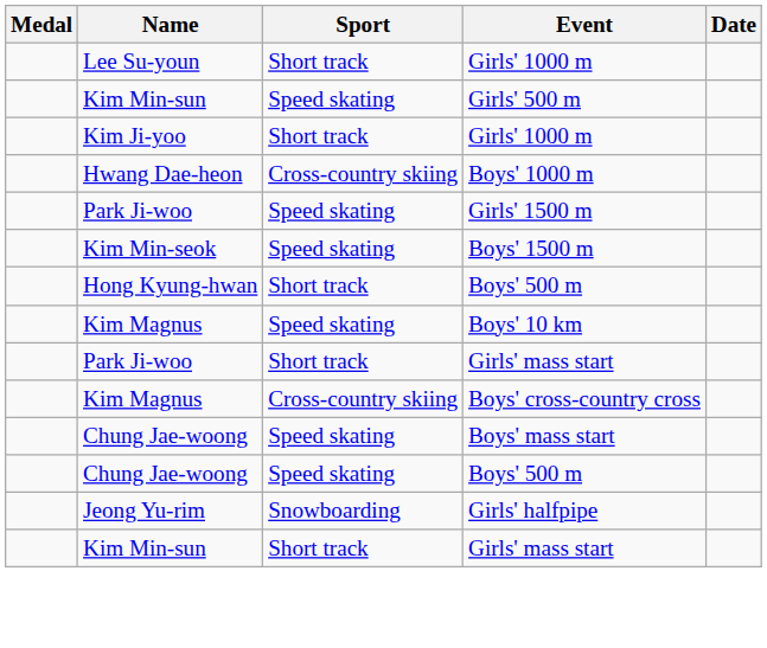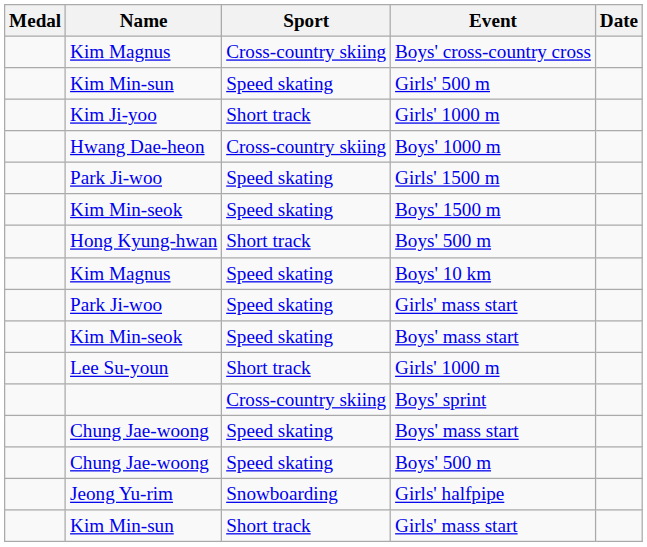rows swapped: Boys' cross-country cross <-> Lee Su-youn / Girls' 1000 m
Park Ji-woo / Girls' mass start | Sport: Short track -> Speed skating
+ row: Kim Min-seok | Speed skating | Boys' mass start
+ row: Cross-country skiing | Boys' sprint
